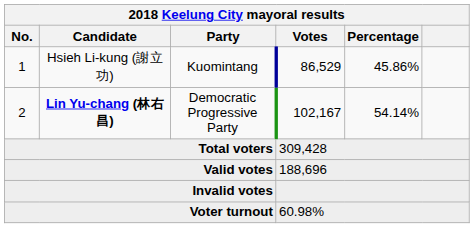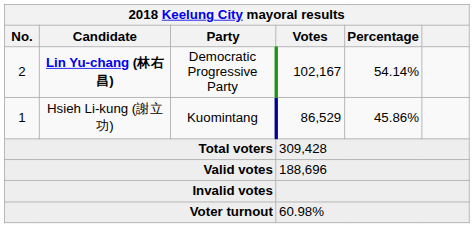rows swapped: 1 <-> 2
